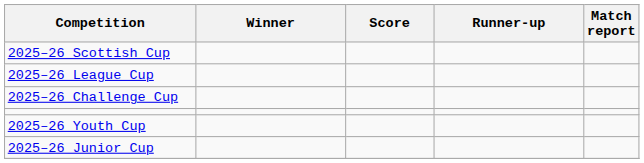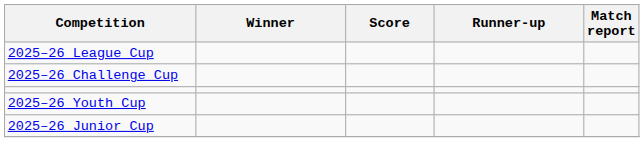- row: 2025–26 Scottish Cup
